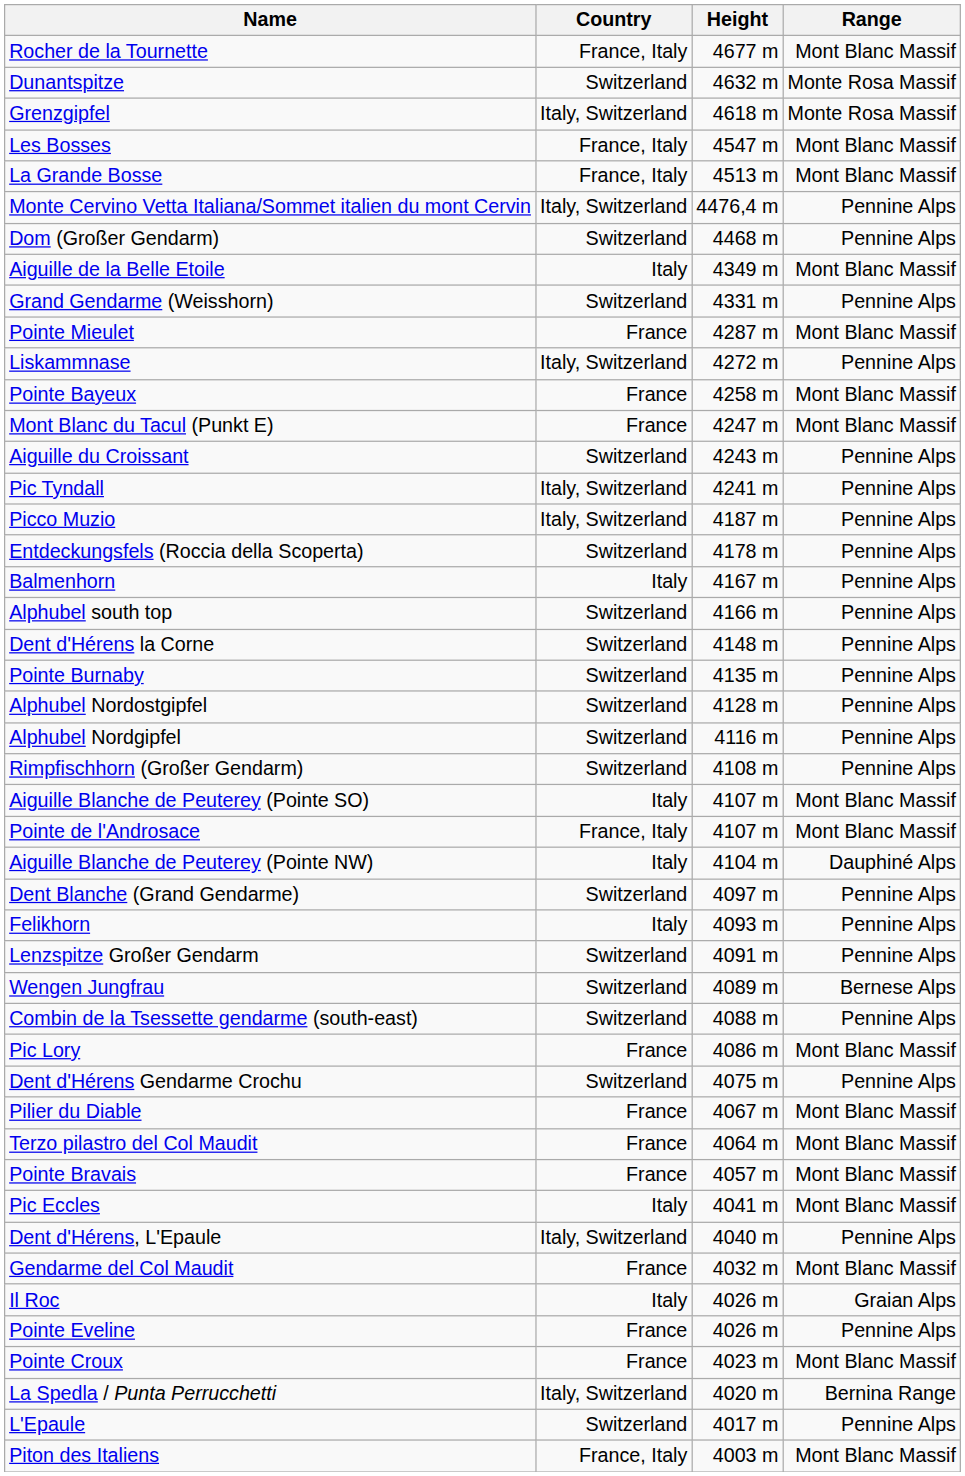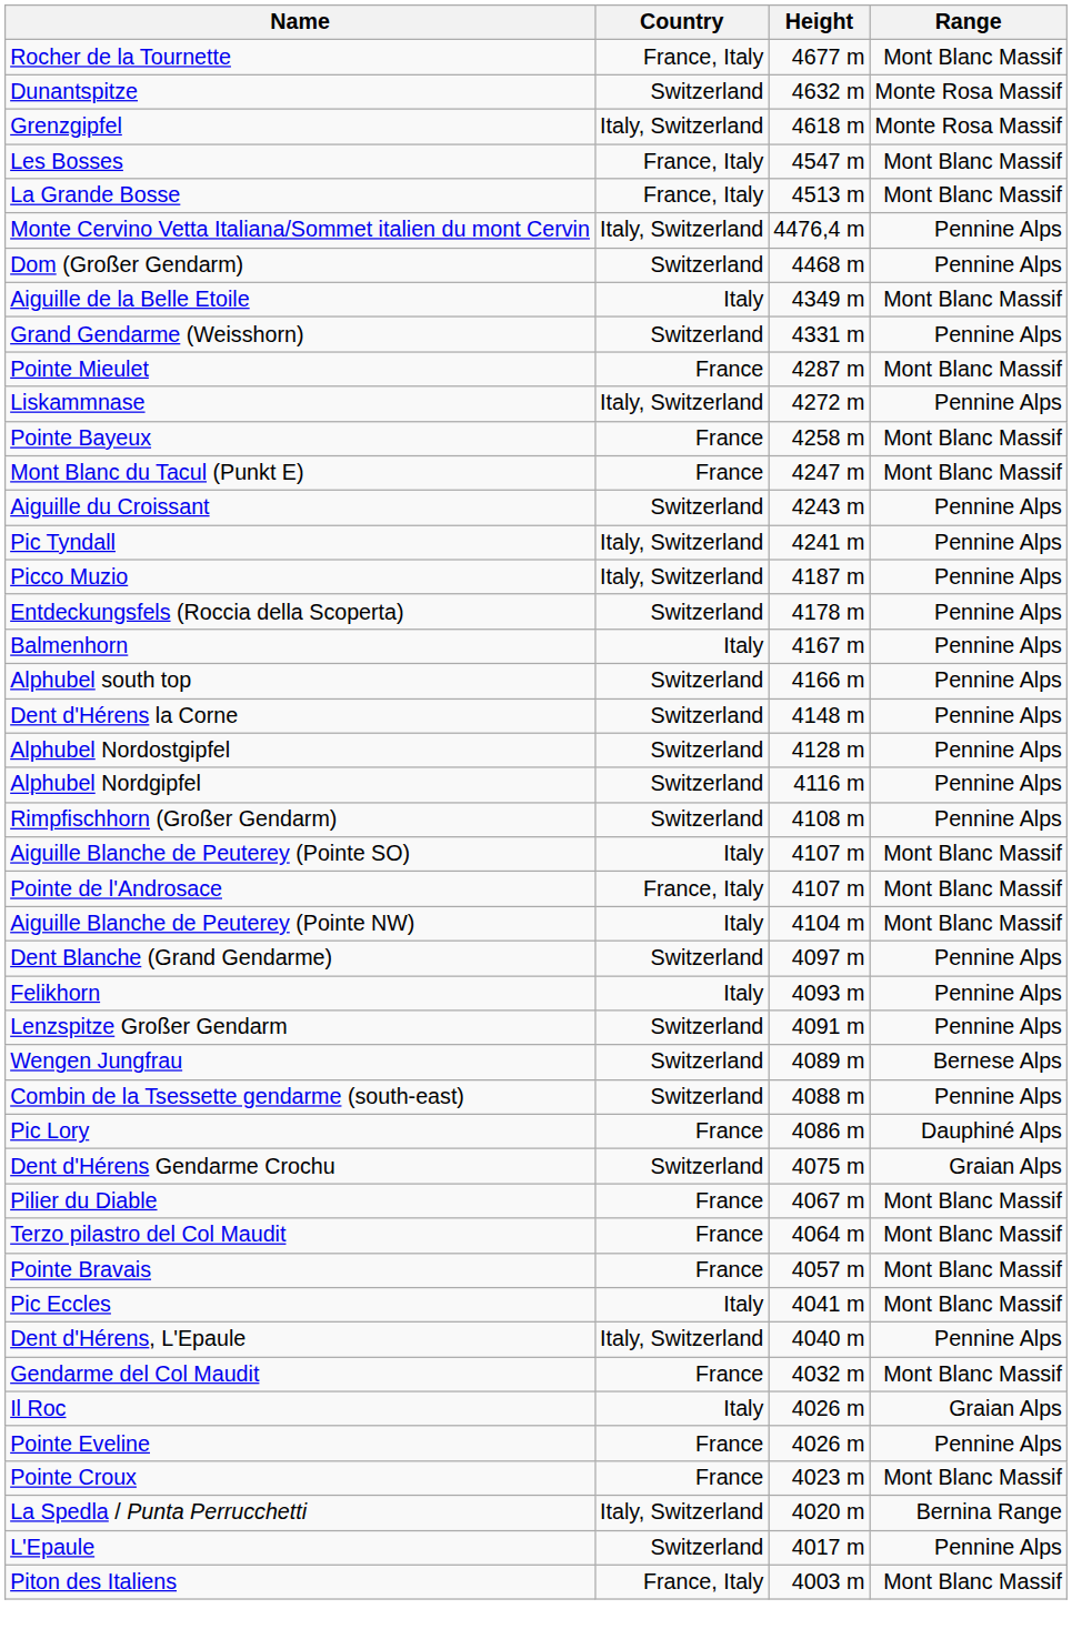- row: Pointe Burnaby | Switzerland | 4135 m | Pennine Alps
Aiguille Blanche de Peuterey (Pointe NW) | Range: Dauphiné Alps -> Mont Blanc Massif
Pic Lory | Range: Mont Blanc Massif -> Dauphiné Alps
Dent d'Hérens Gendarme Crochu | Range: Pennine Alps -> Graian Alps
